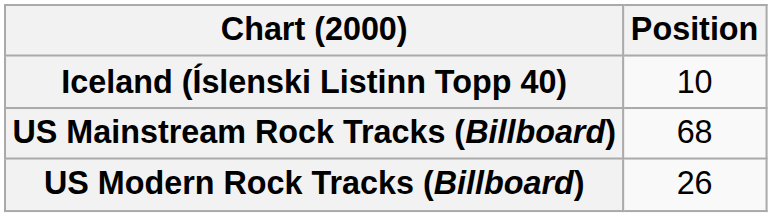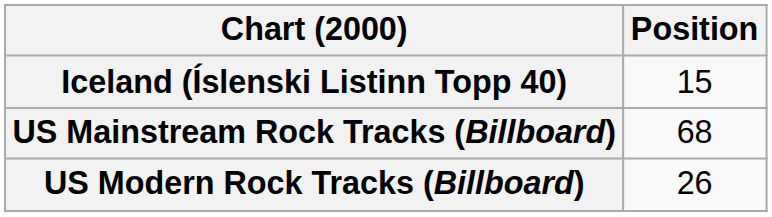Iceland (Íslenski Listinn Topp 40) | Position: 10 -> 15
